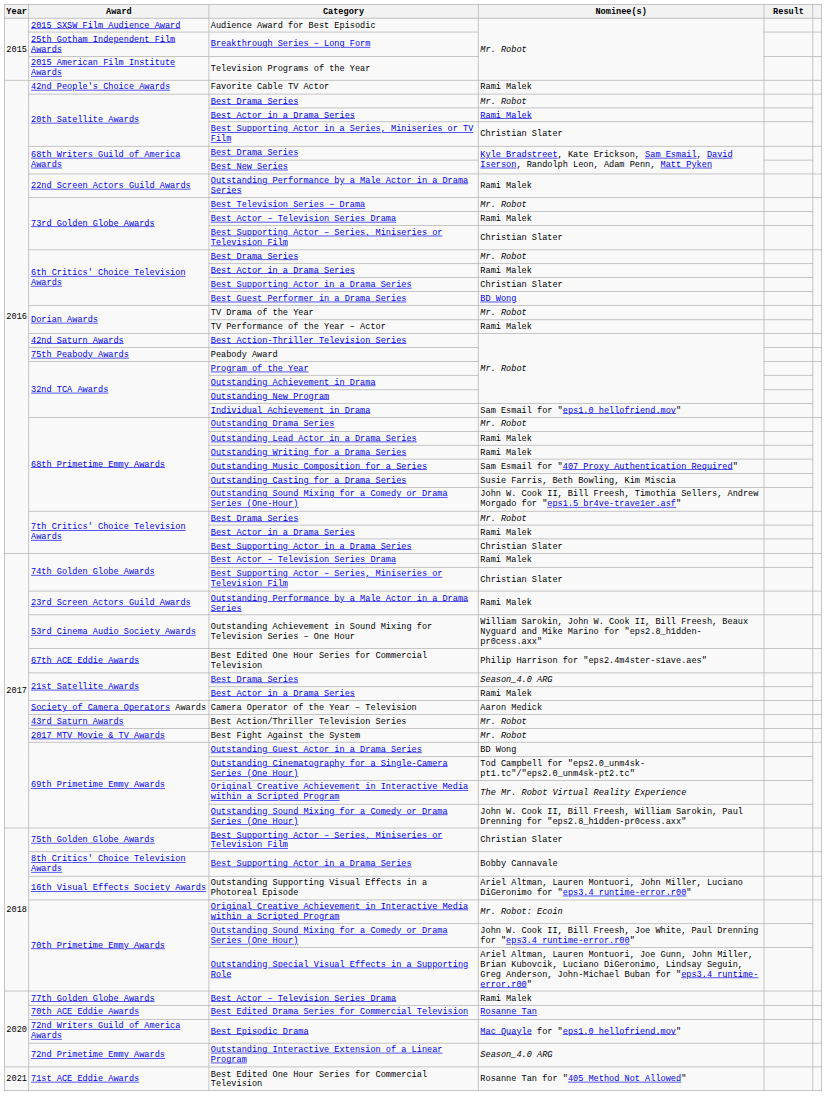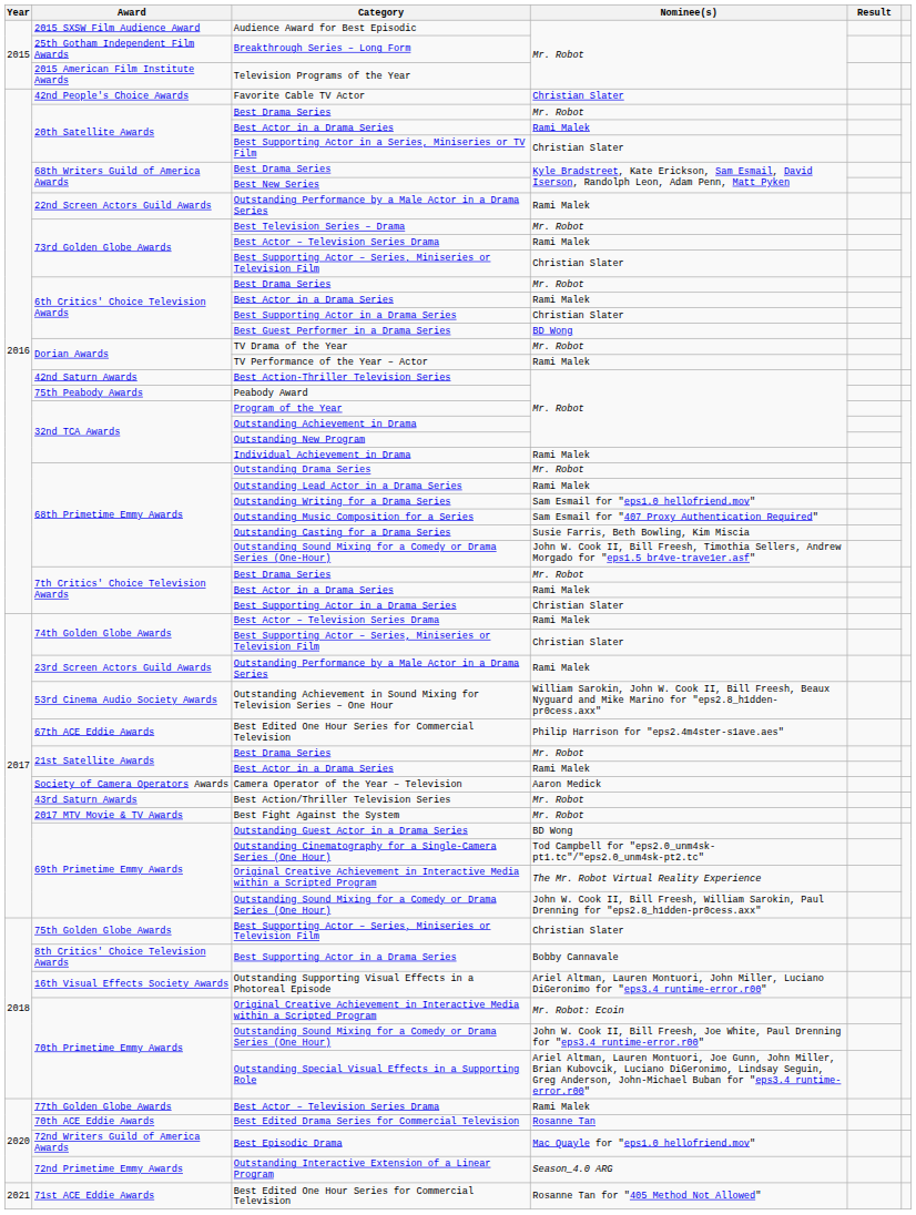Favorite Cable TV Actor | Nominee(s): Rami Malek -> Christian Slater
Individual Achievement in Drama | Nominee(s): Sam Esmail for "eps1.0 hellofriend.mov" -> Rami Malek
Outstanding Writing for a Drama Series | Nominee(s): Rami Malek -> Sam Esmail for "eps1.0 hellofriend.mov"
21st Satellite Awards / Best Drama Series | Nominee(s): Season_4.0 ARG -> Mr. Robot
